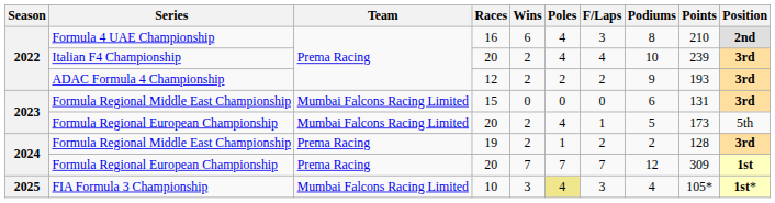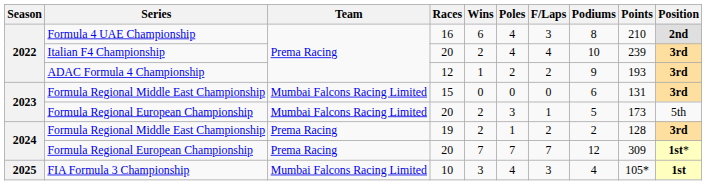ADAC Formula 4 Championship | Wins: 2 -> 1
2023 / Formula Regional European Championship | Poles: 4 -> 3
2024 / Formula Regional European Championship | Position: 1st -> 1st*
FIA Formula 3 Championship | Poles: khaki background -> no background
FIA Formula 3 Championship | Position: 1st* -> 1st
